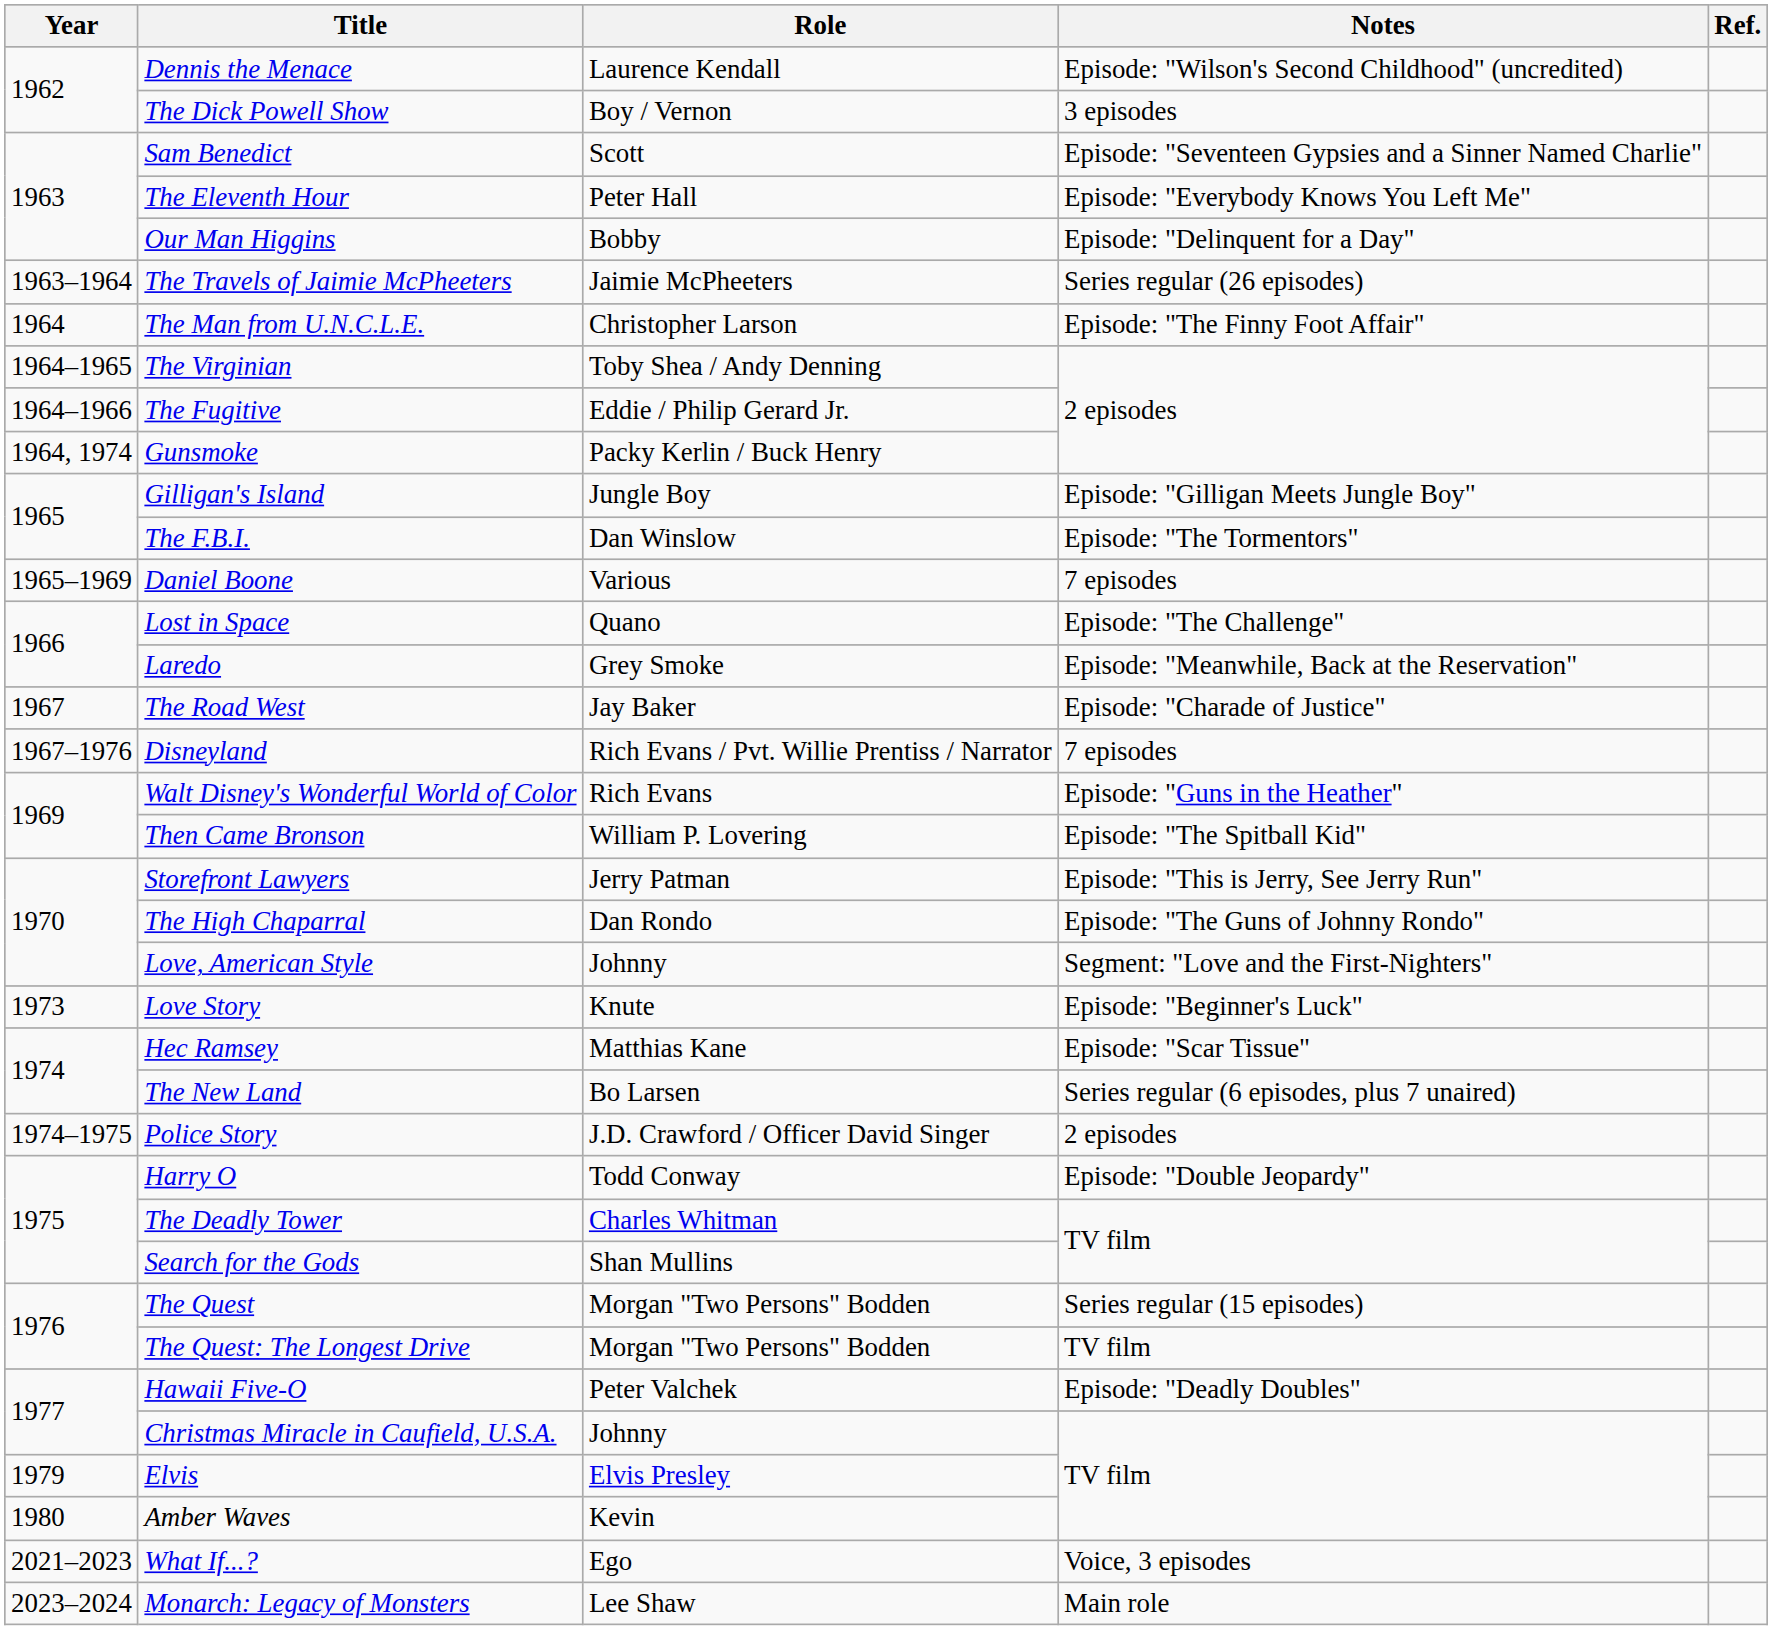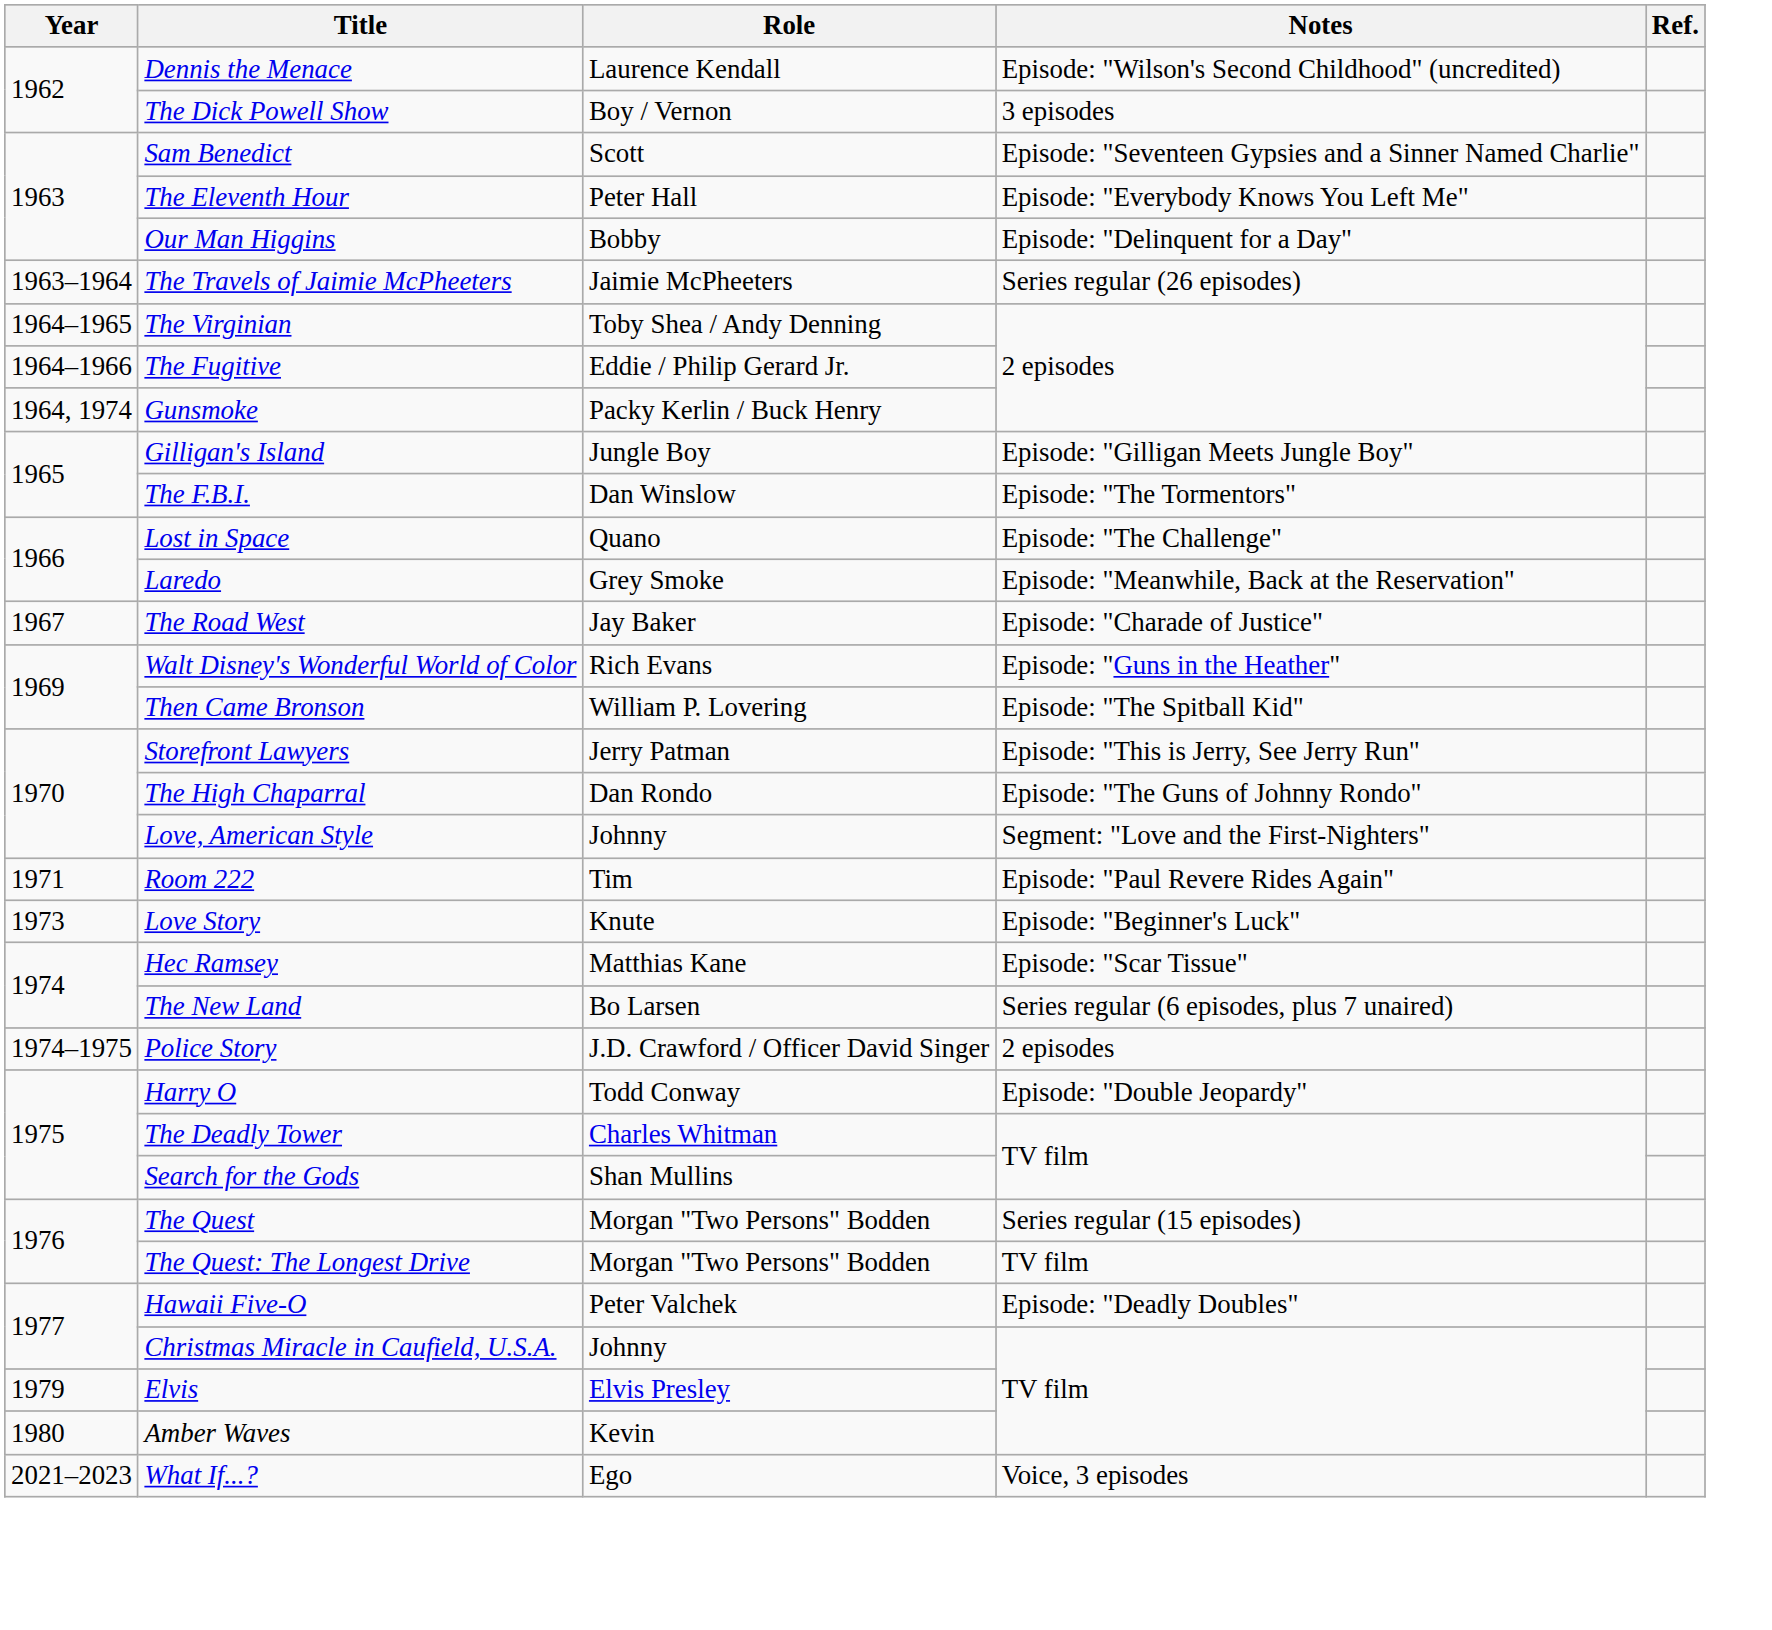- row: 1964 | The Man from U.N.C.L.E. | Christopher Larson | Episode: "The Finny Foot Affair"
- row: 1965–1969 | Daniel Boone | Various | 7 episodes
- row: 1967–1976 | Disneyland | Rich Evans / Pvt. Willie Prentiss / Narrator | 7 episodes
+ row: 1971 | Room 222 | Tim | Episode: "Paul Revere Rides Again"
- row: 2023–2024 | Monarch: Legacy of Monsters | Lee Shaw | Main role
